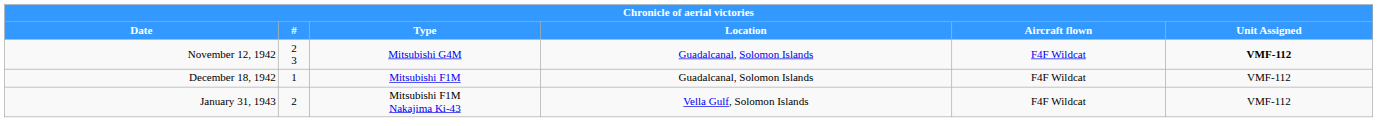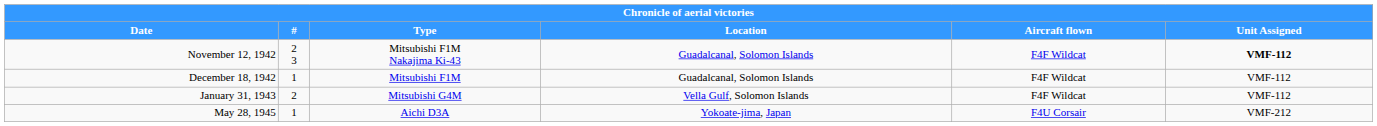November 12, 1942 | Type: Mitsubishi G4M -> Mitsubishi F1M Nakajima Ki-43
January 31, 1943 | Type: Mitsubishi F1M Nakajima Ki-43 -> Mitsubishi G4M
+ row: May 28, 1945 | 1 | Aichi D3A | Yokoate-jima, Japan | F4U Corsair | VMF-212
